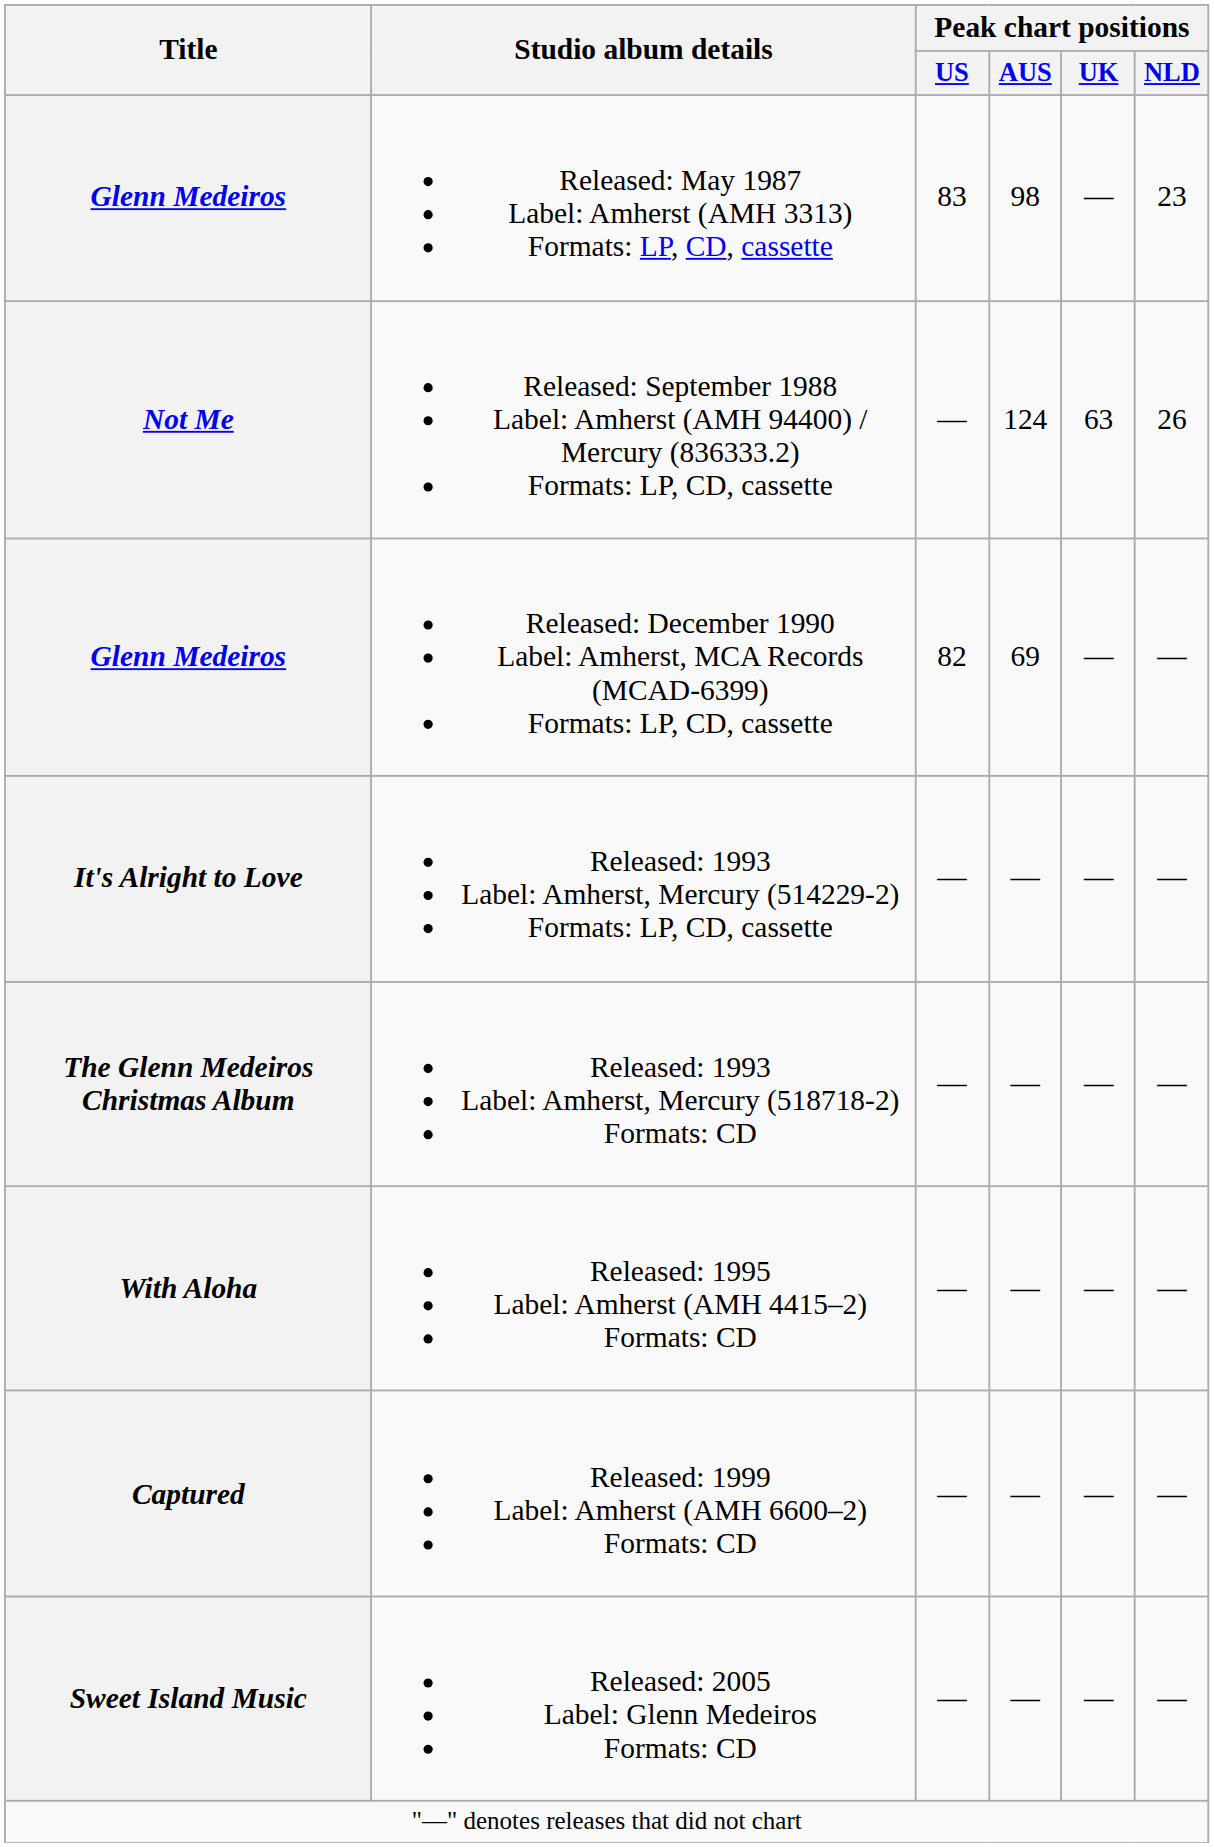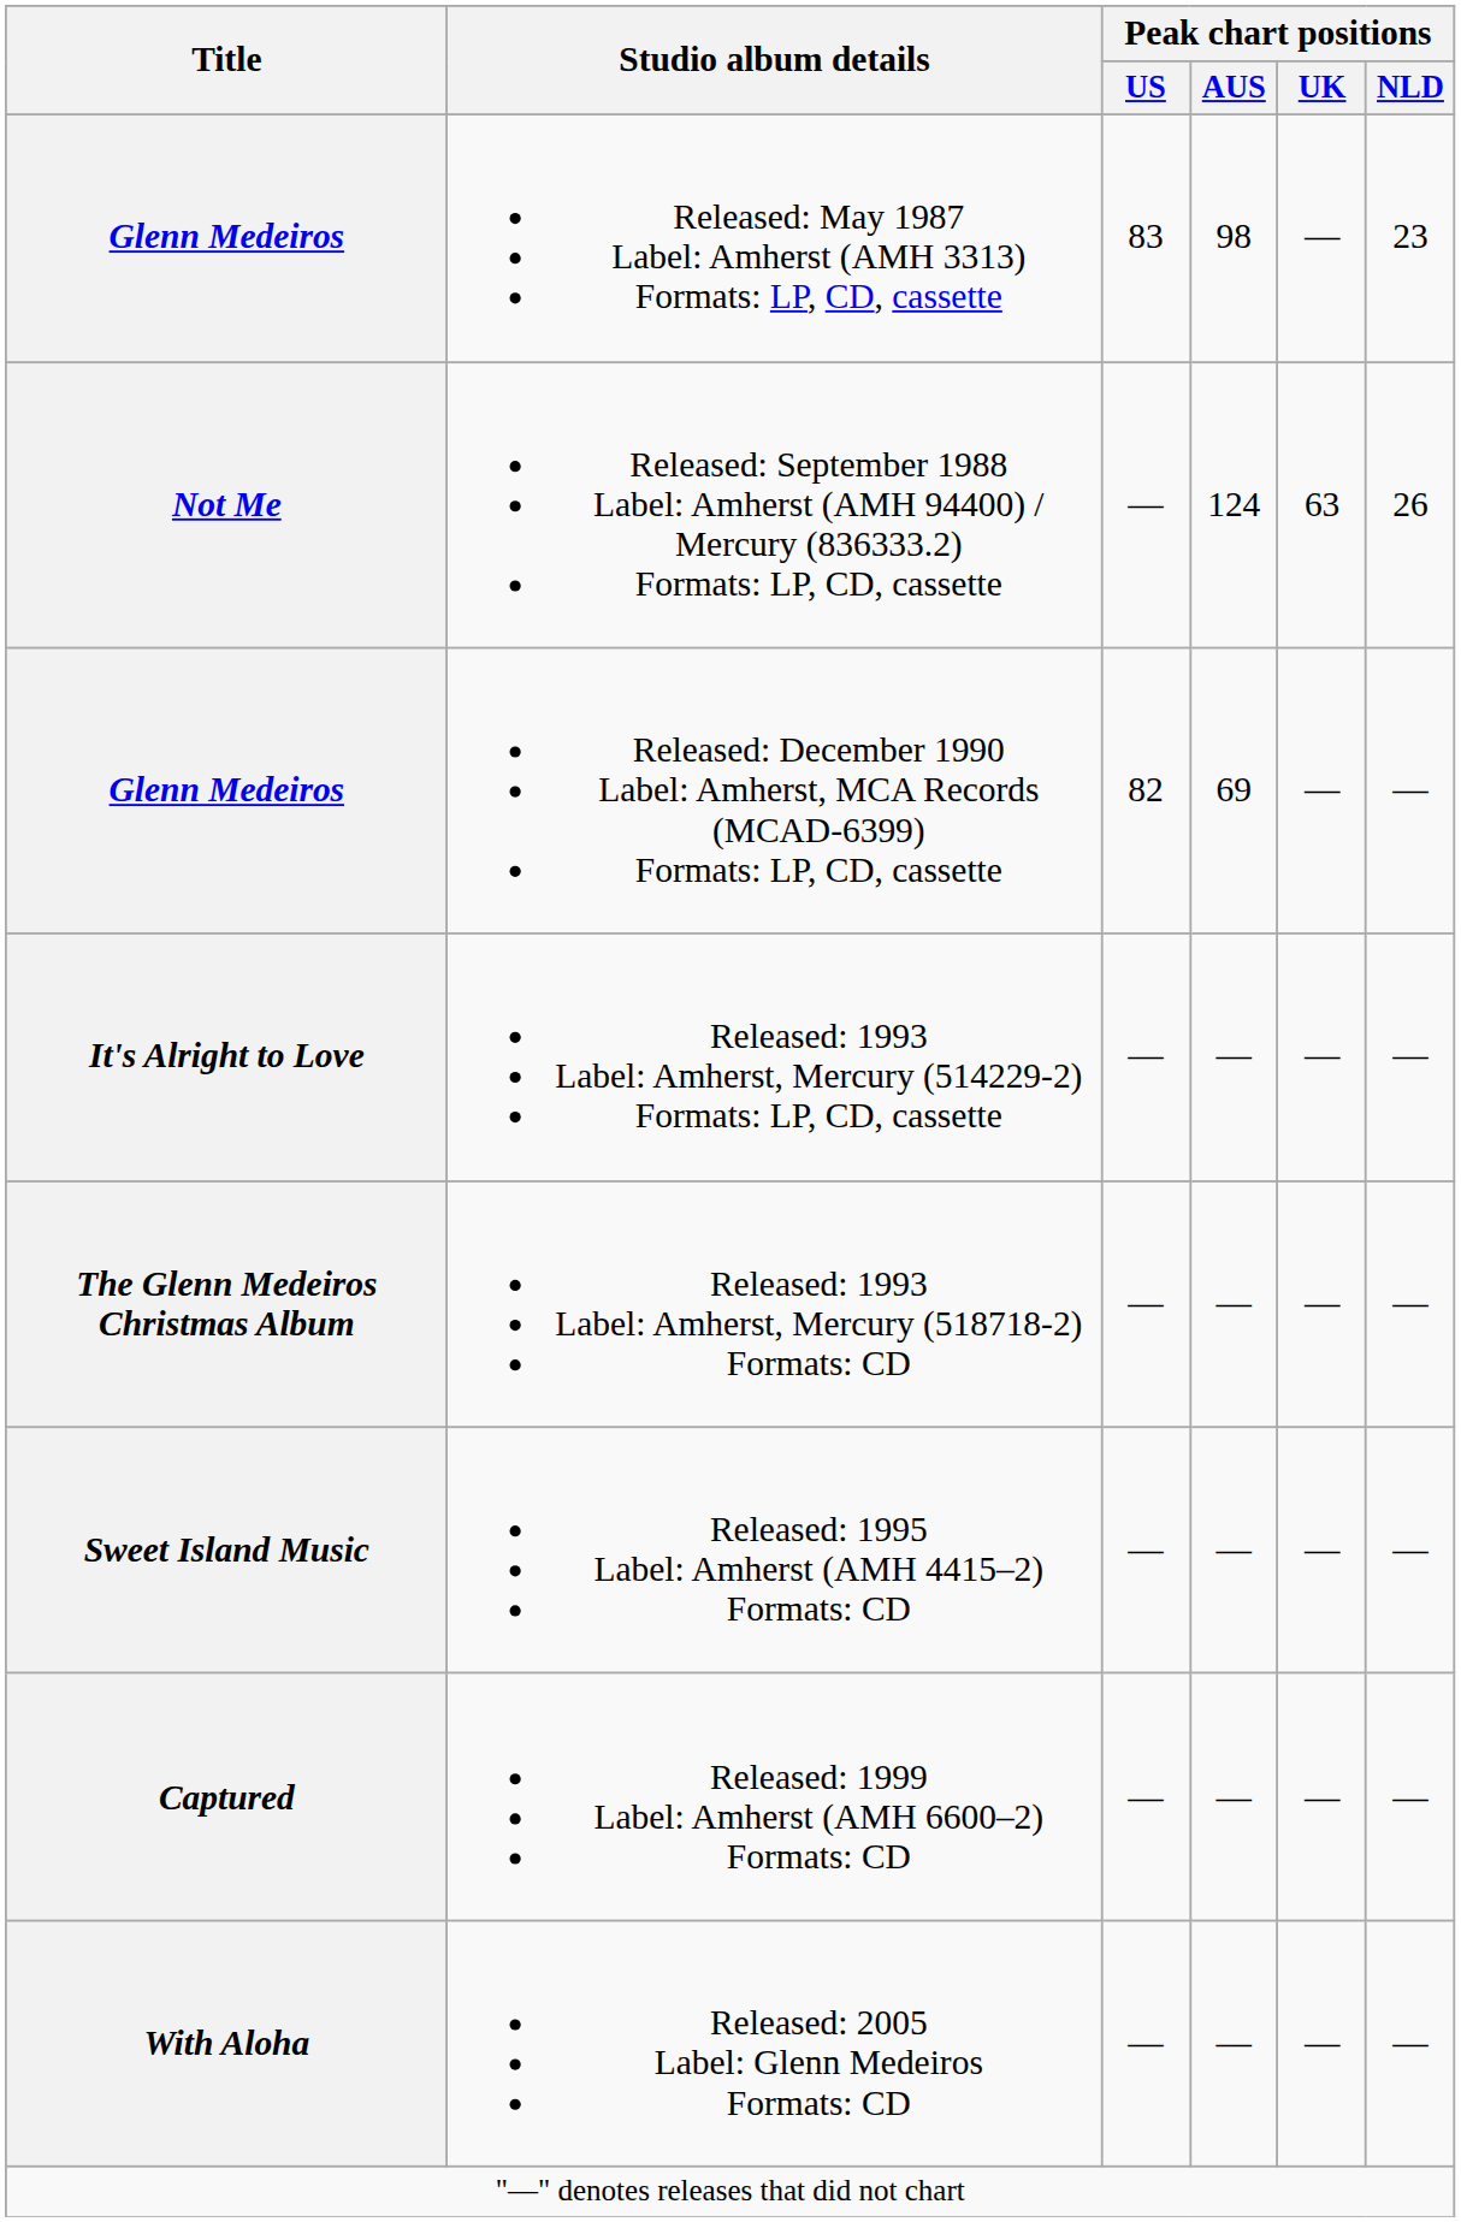Released: 1995 Label: Amherst (AMH 4415–2) Formats: CD | Title: With Aloha -> Sweet Island Music
Released: 2005 Label: Glenn Medeiros Formats: CD | Title: Sweet Island Music -> With Aloha
